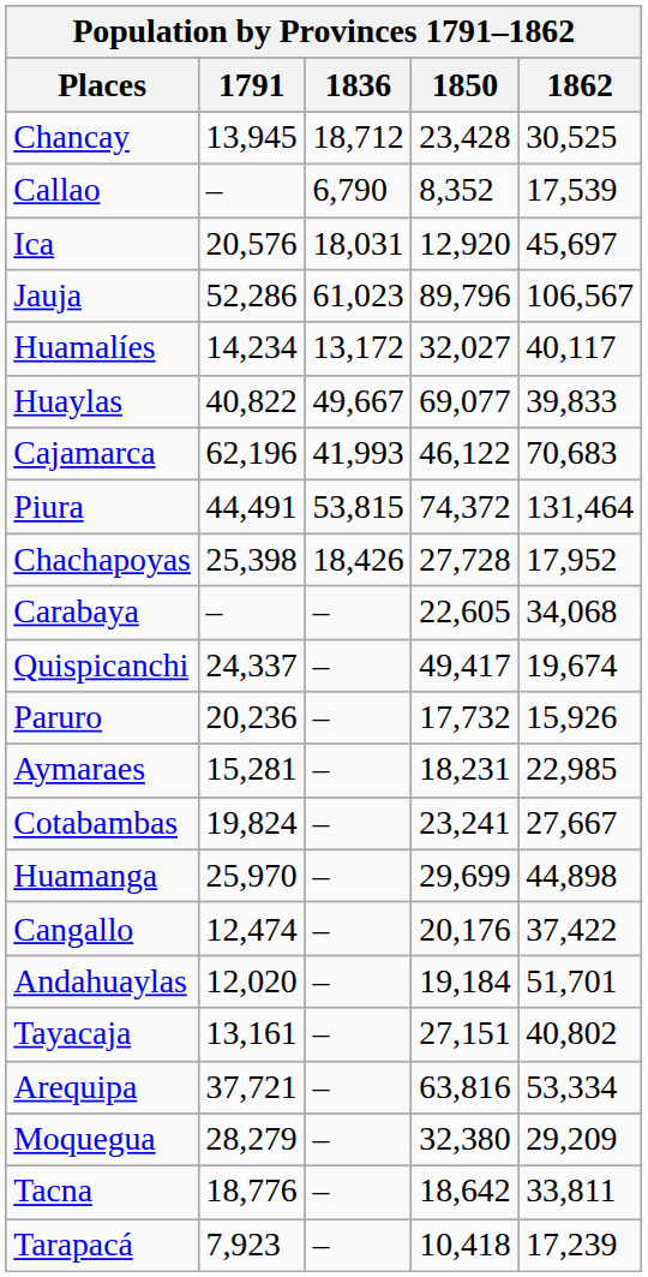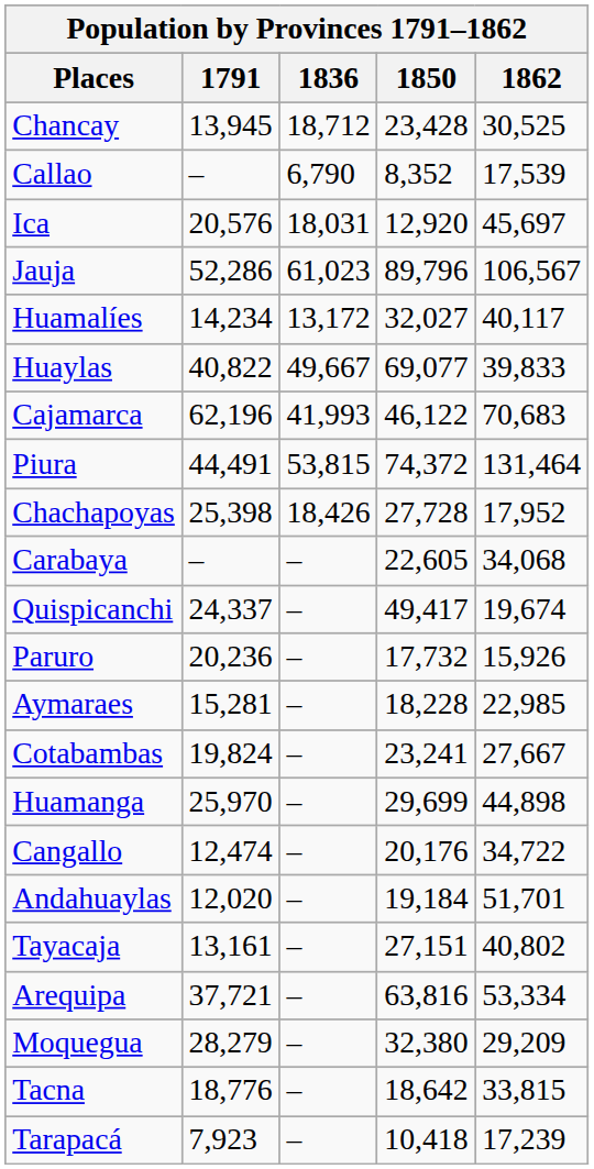Aymaraes | 1850: 18,231 -> 18,228
Cangallo | 1862: 37,422 -> 34,722
Tacna | 1862: 33,811 -> 33,815
